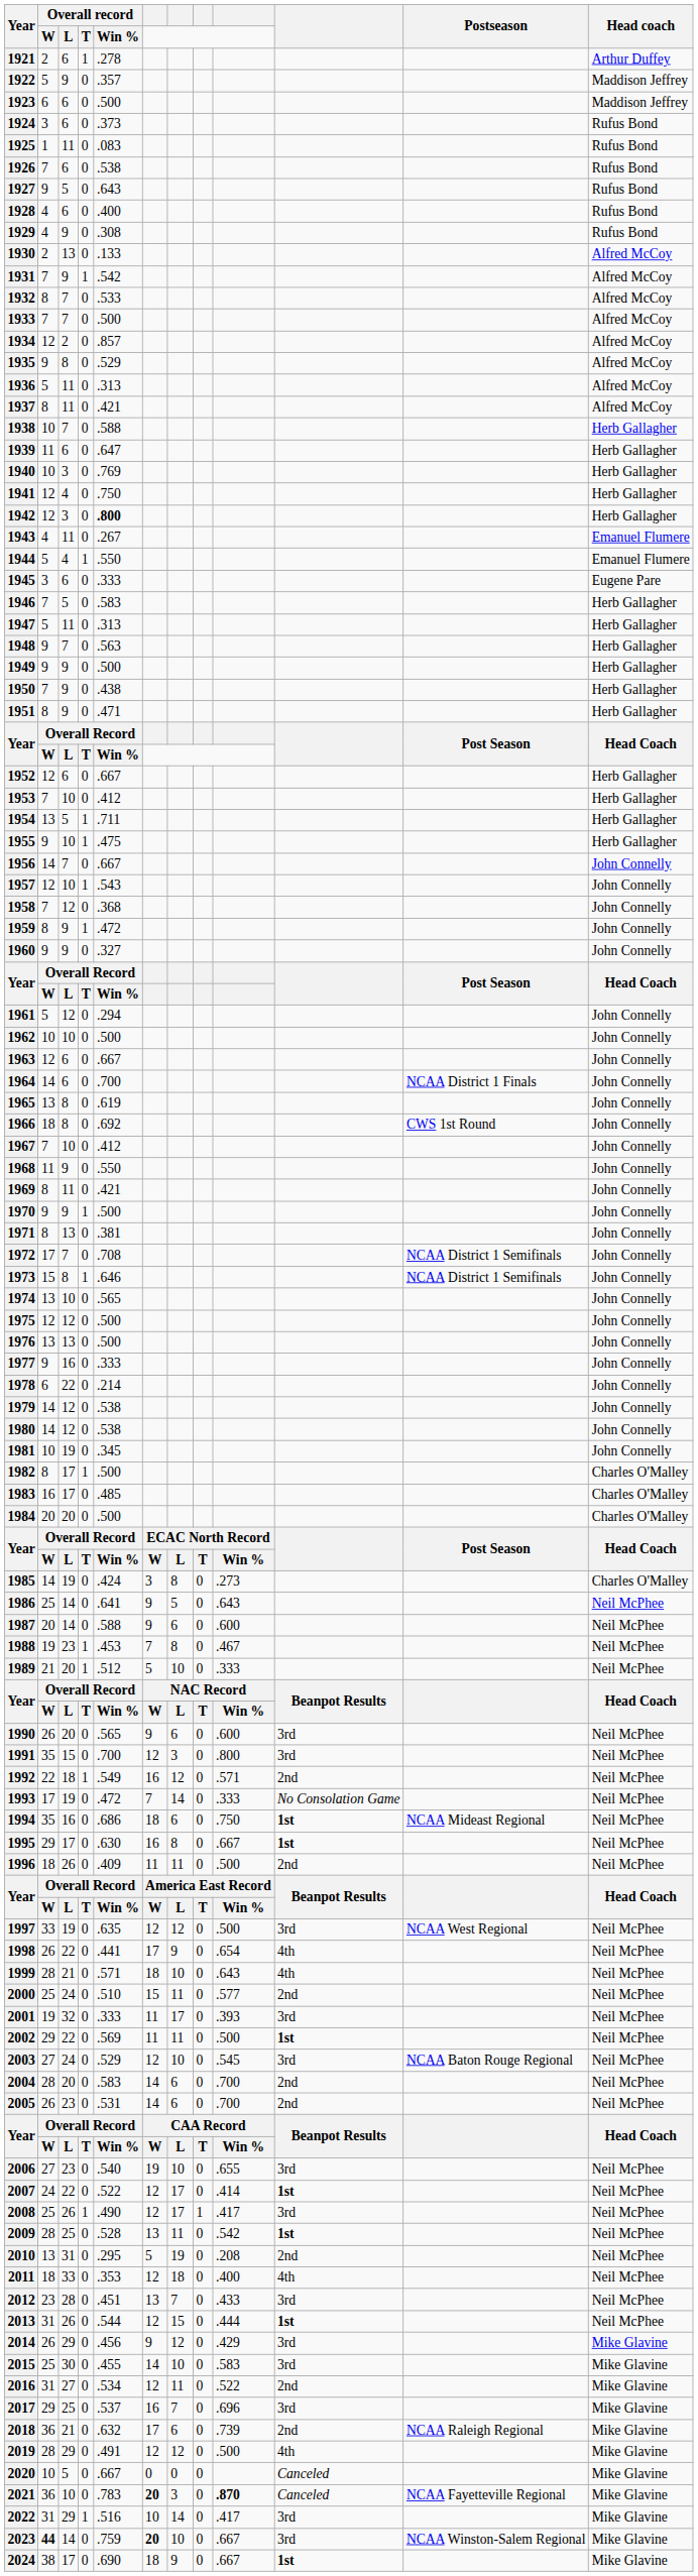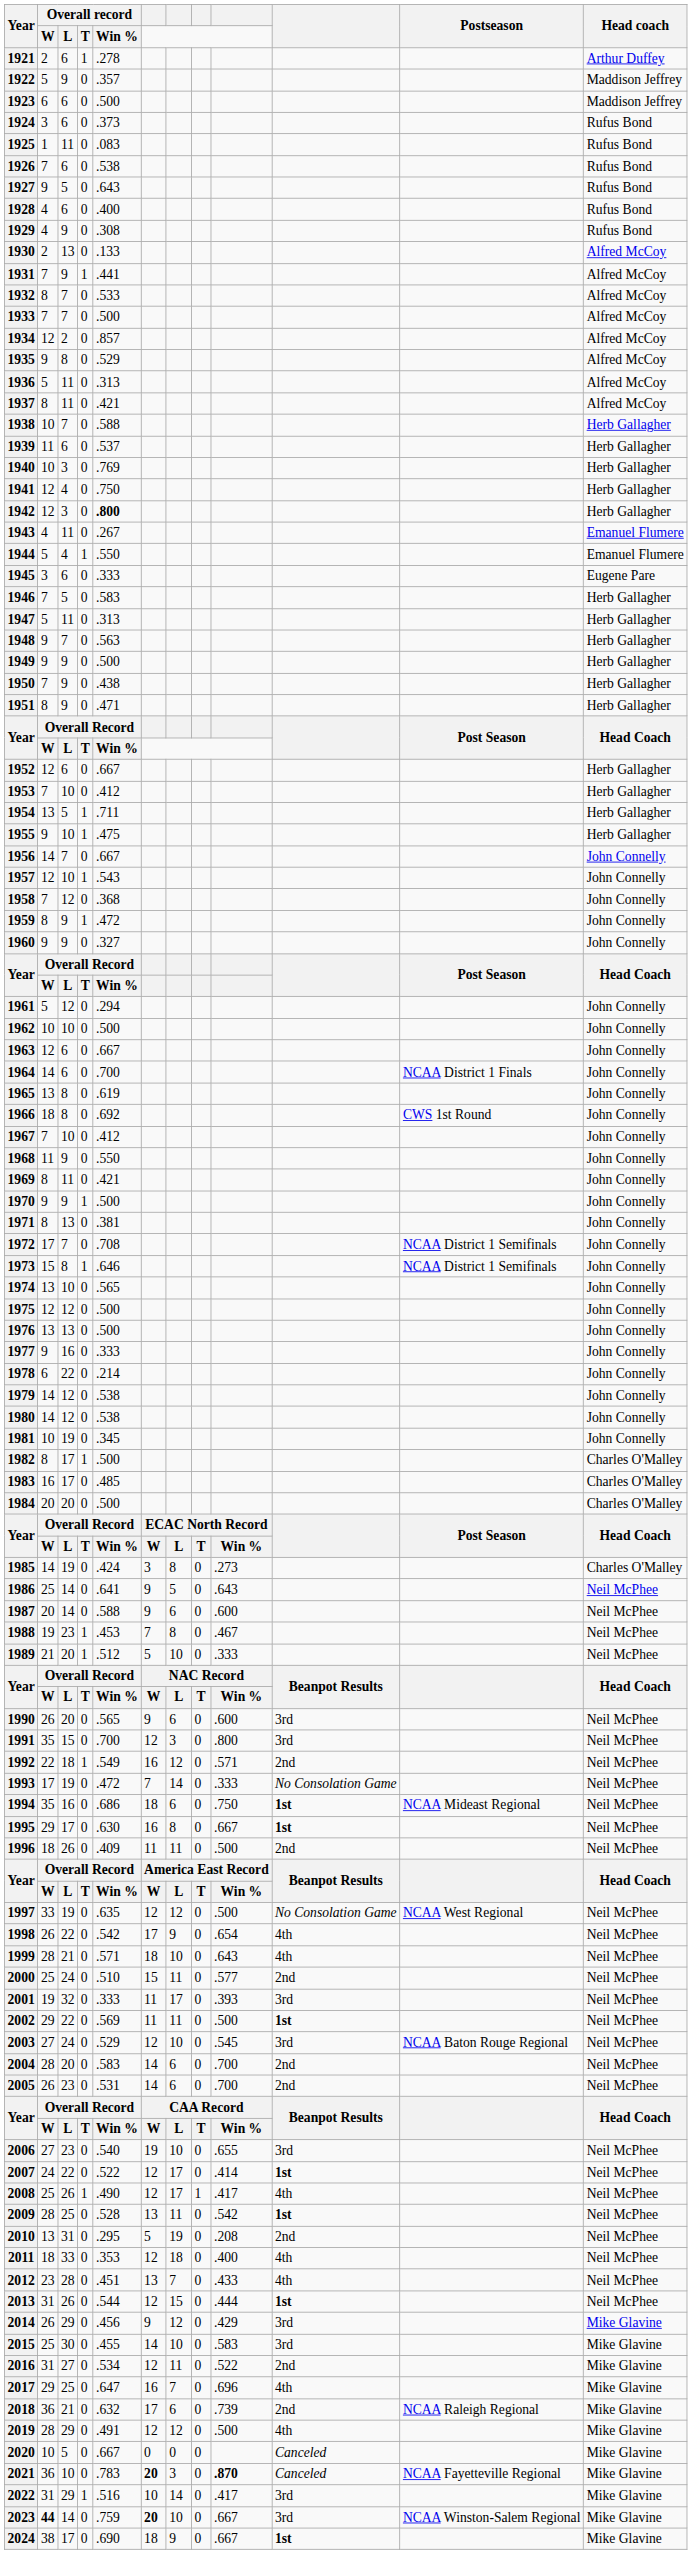1931 | Overall record / Win %: .542 -> .441
1939 | Overall record / Win %: .647 -> .537
1997 | column 10: 3rd -> No Consolation Game
1998 | Overall record / Win %: .441 -> .542
2008 | column 10: 3rd -> 4th
2012 | column 10: 3rd -> 4th
2017 | Overall record / Win %: .537 -> .647
2017 | column 10: 3rd -> 4th
